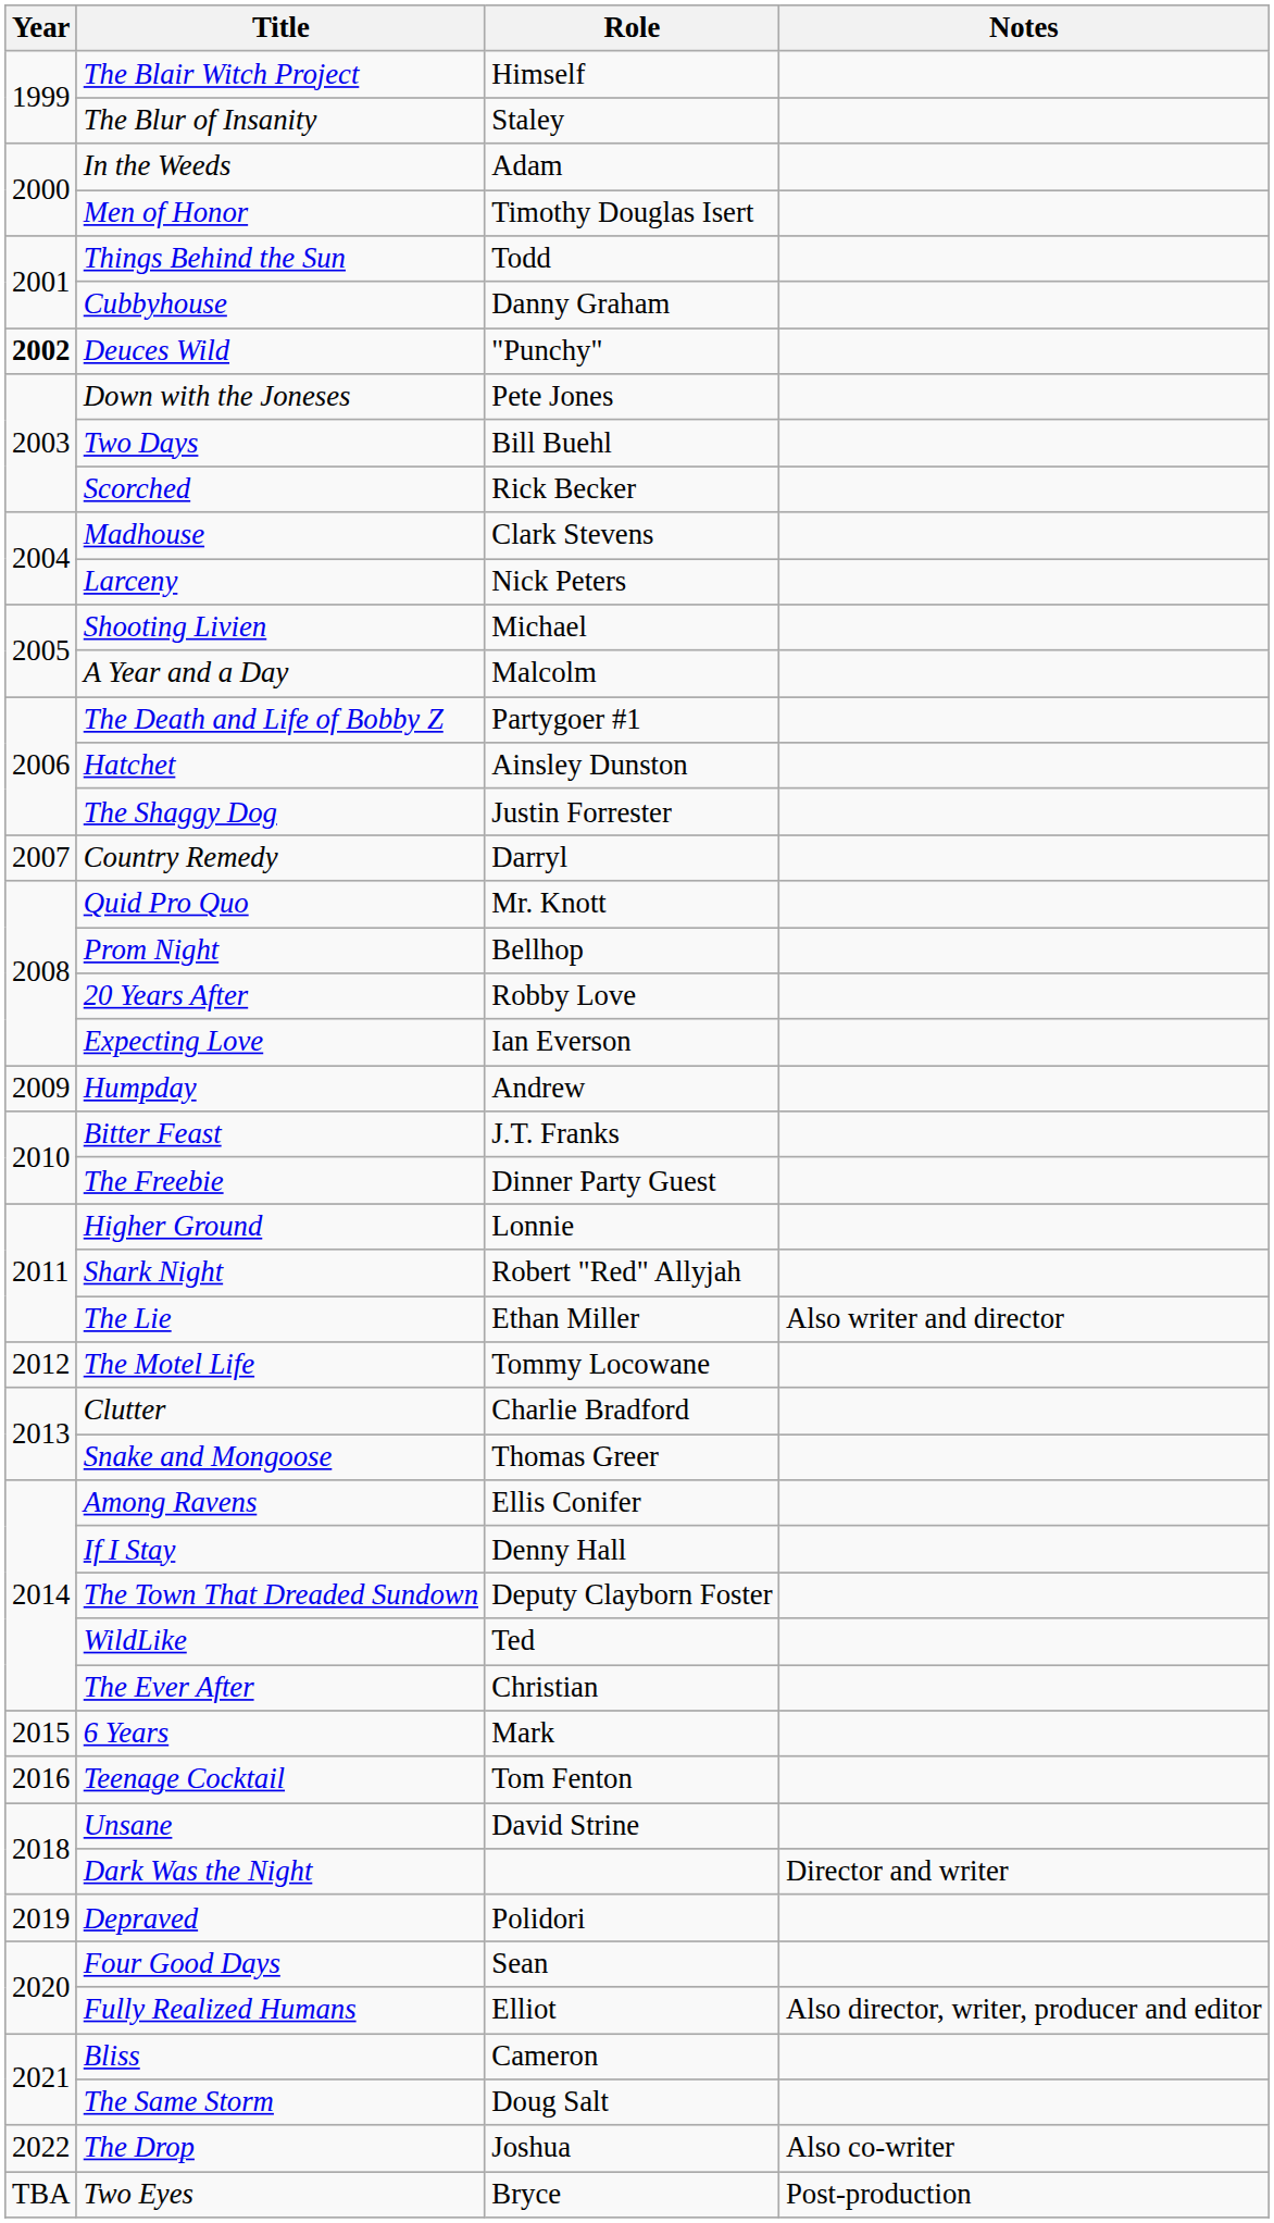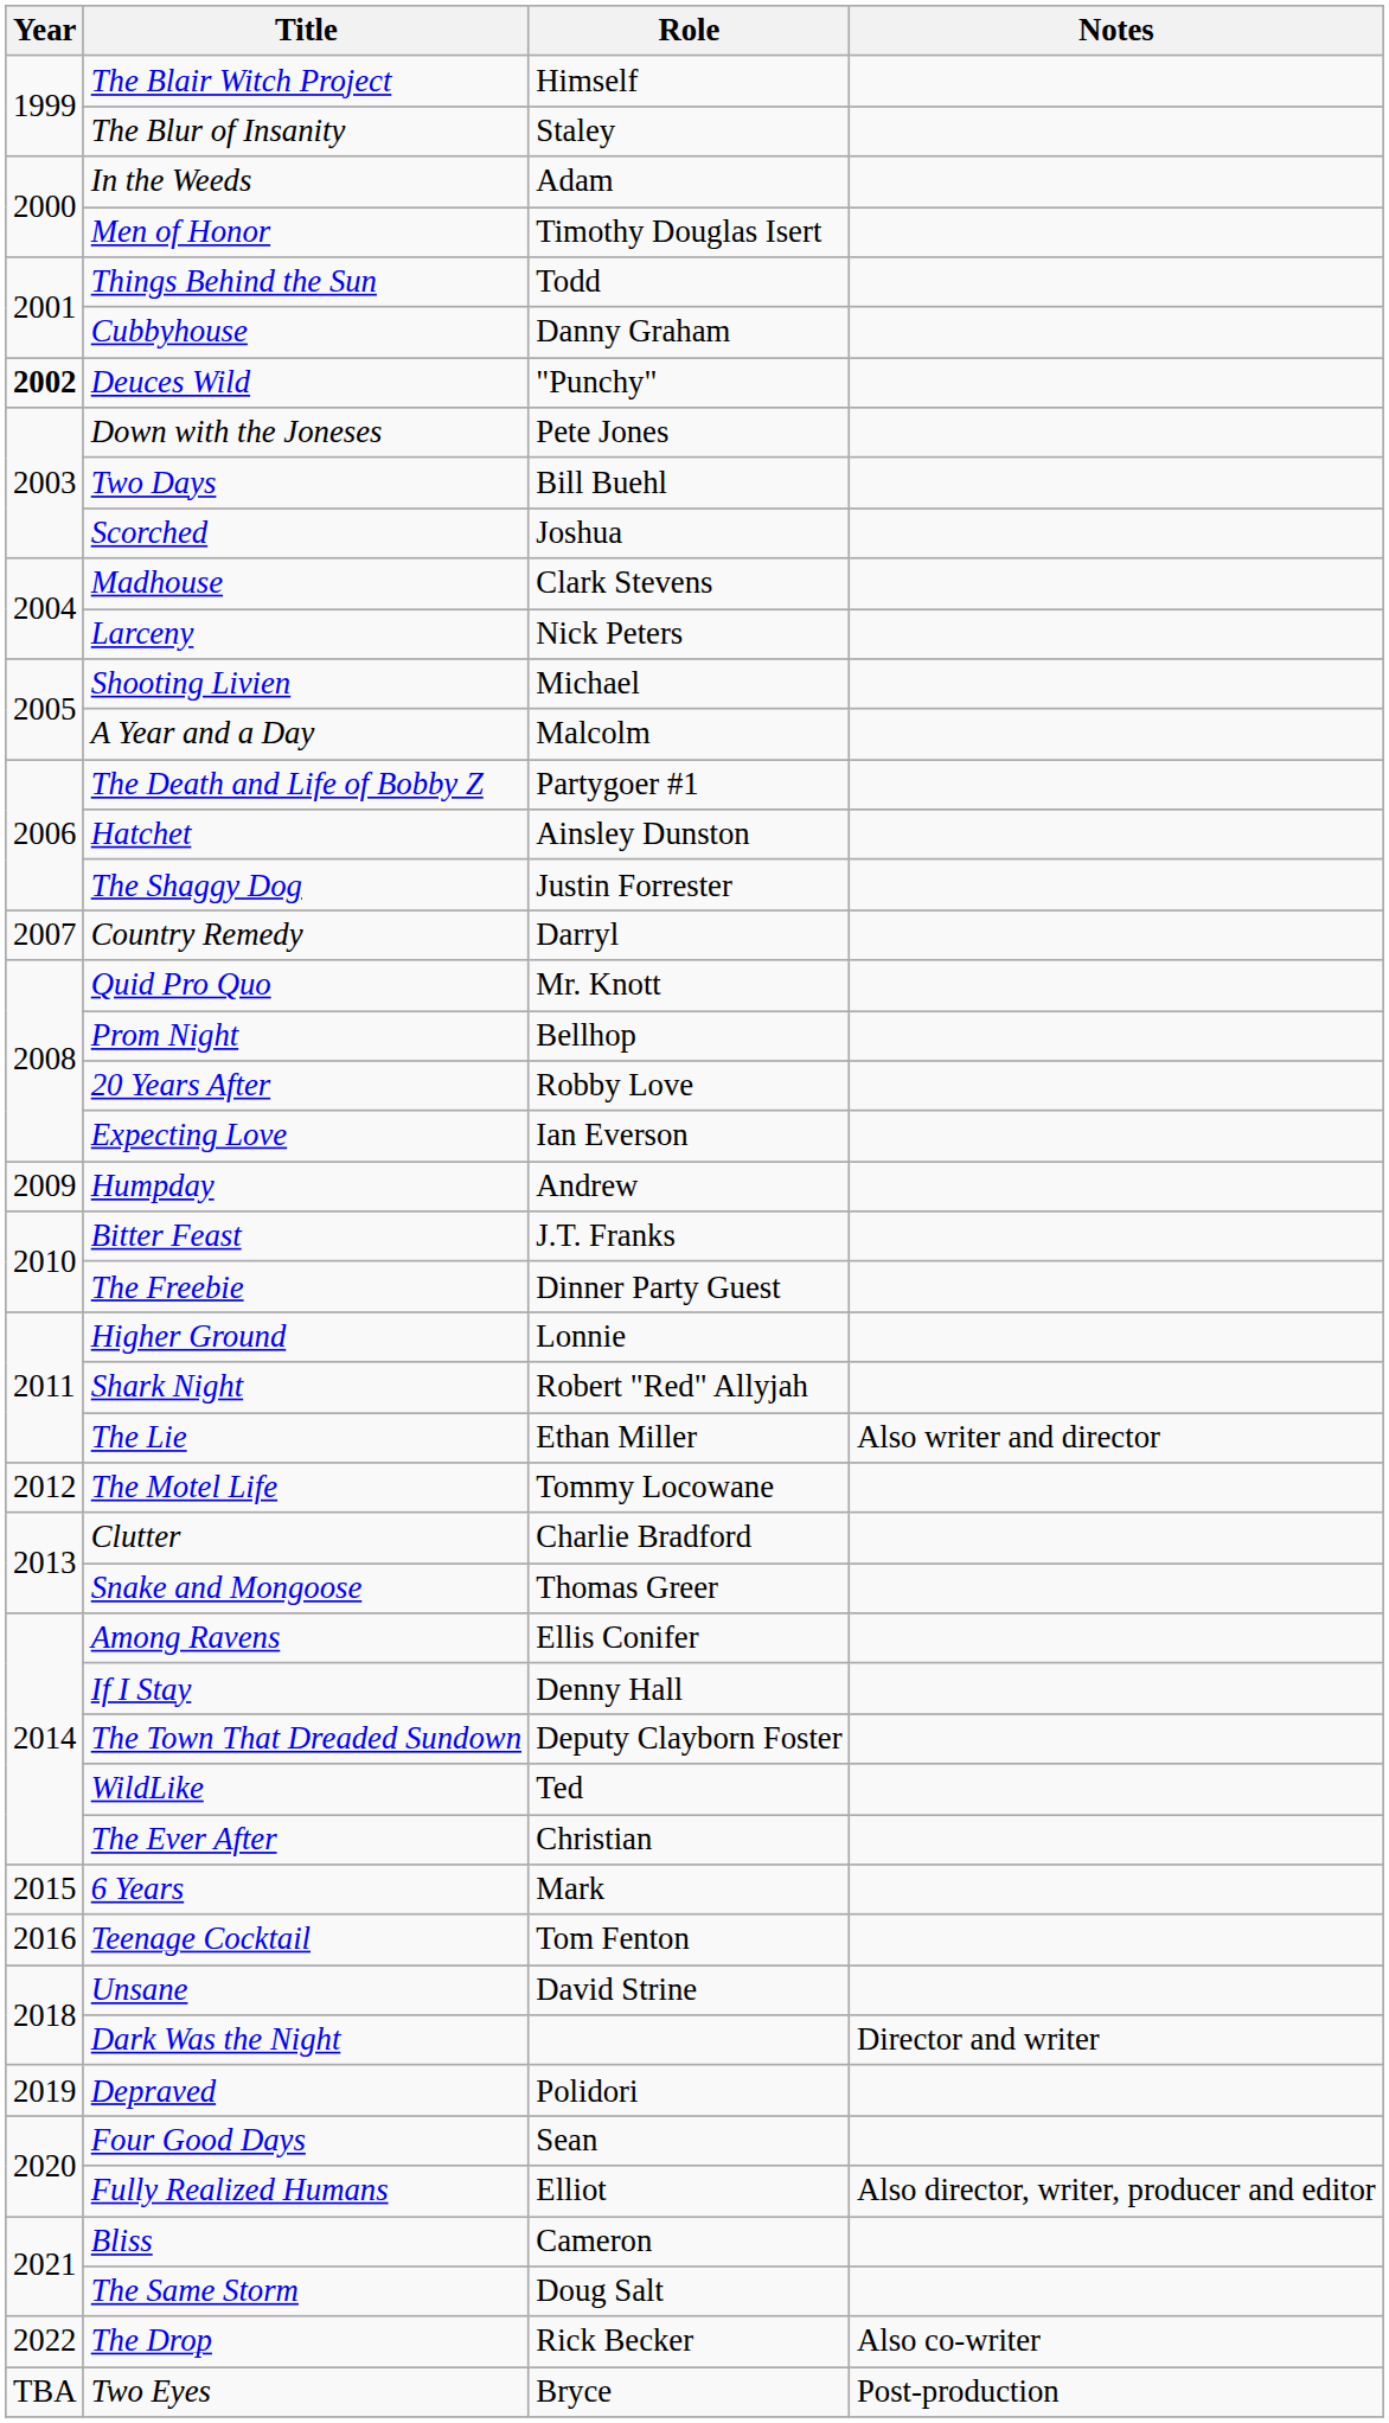Scorched | Role: Rick Becker -> Joshua
The Drop | Role: Joshua -> Rick Becker
